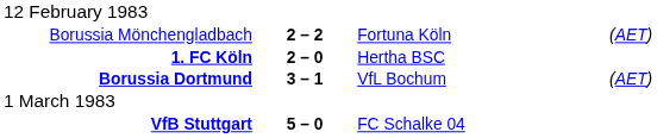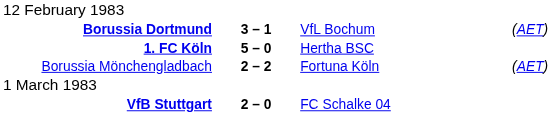rows swapped: Borussia Mönchengladbach <-> Borussia Dortmund
1. FC Köln | column 2: 2 – 0 -> 5 – 0
VfB Stuttgart | column 2: 5 – 0 -> 2 – 0
